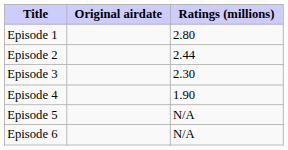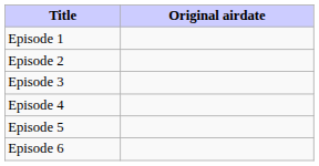- column: Ratings (millions) | 2.80 | 2.44 | 2.30 | 1.90 | N/A | N/A
